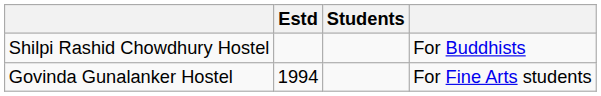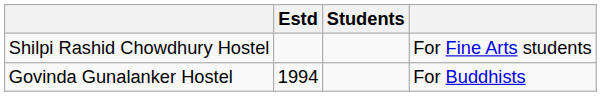Shilpi Rashid Chowdhury Hostel | column 4: For Buddhists -> For Fine Arts students
Govinda Gunalanker Hostel | column 4: For Fine Arts students -> For Buddhists
